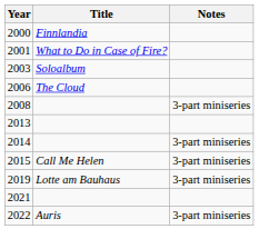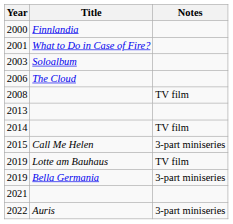2008 | Notes: 3-part miniseries -> TV film
2014 | Notes: 3-part miniseries -> TV film
2019 / Lotte am Bauhaus | Notes: 3-part miniseries -> TV film
+ row: 2019 | Bella Germania | 3-part miniseries
